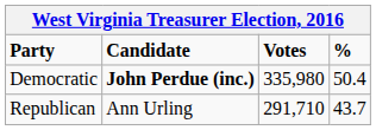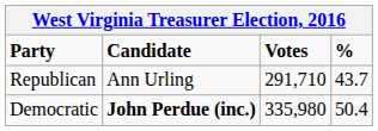rows swapped: Democratic <-> Republican
